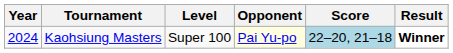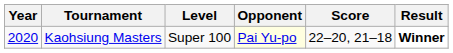Kaohsiung Masters | Year: 2024 -> 2020
Kaohsiung Masters | Score: lightblue background -> no background
